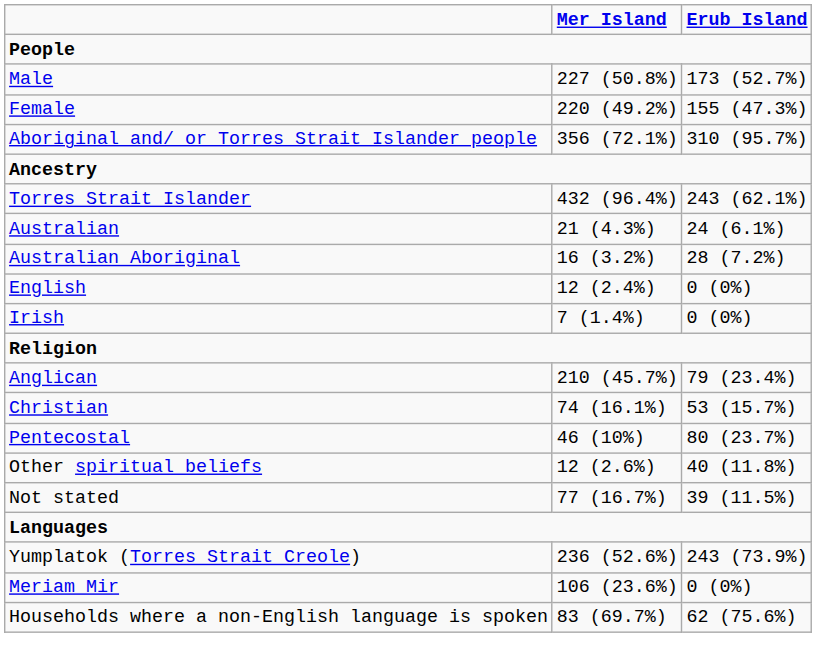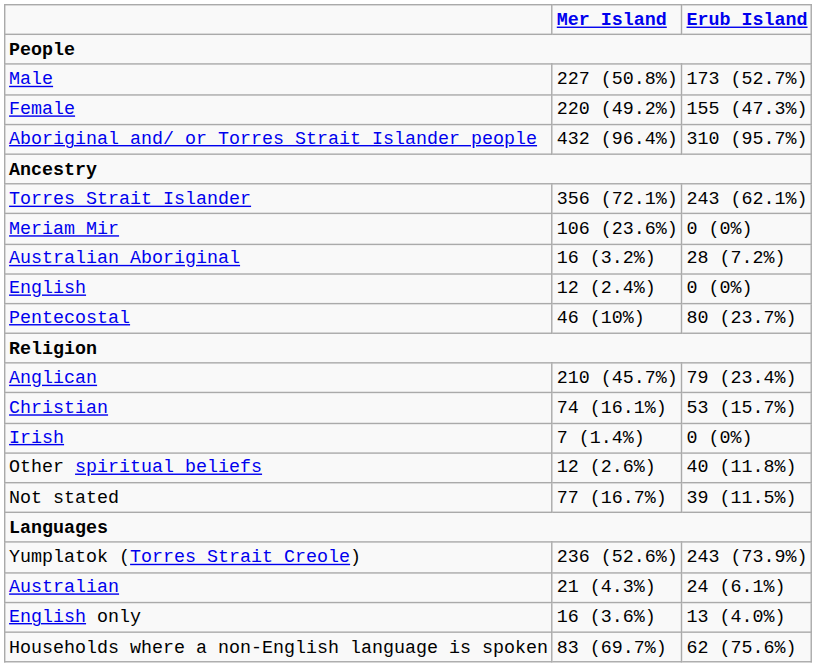Aboriginal and/ or Torres Strait Islander people | column 2: 356 (72.1%) -> 432 (96.4%)
Torres Strait Islander | column 2: 432 (96.4%) -> 356 (72.1%)
rows swapped: Australian <-> Meriam Mir
rows swapped: Irish <-> Pentecostal
+ row: English only | 16 (3.6%) | 13 (4.0%)
